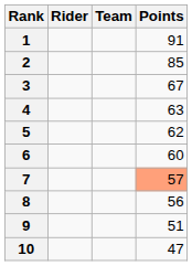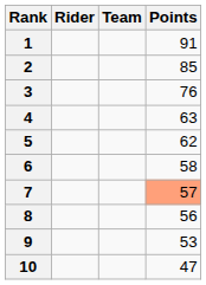3 | Points: 67 -> 76
6 | Points: 60 -> 58
9 | Points: 51 -> 53
